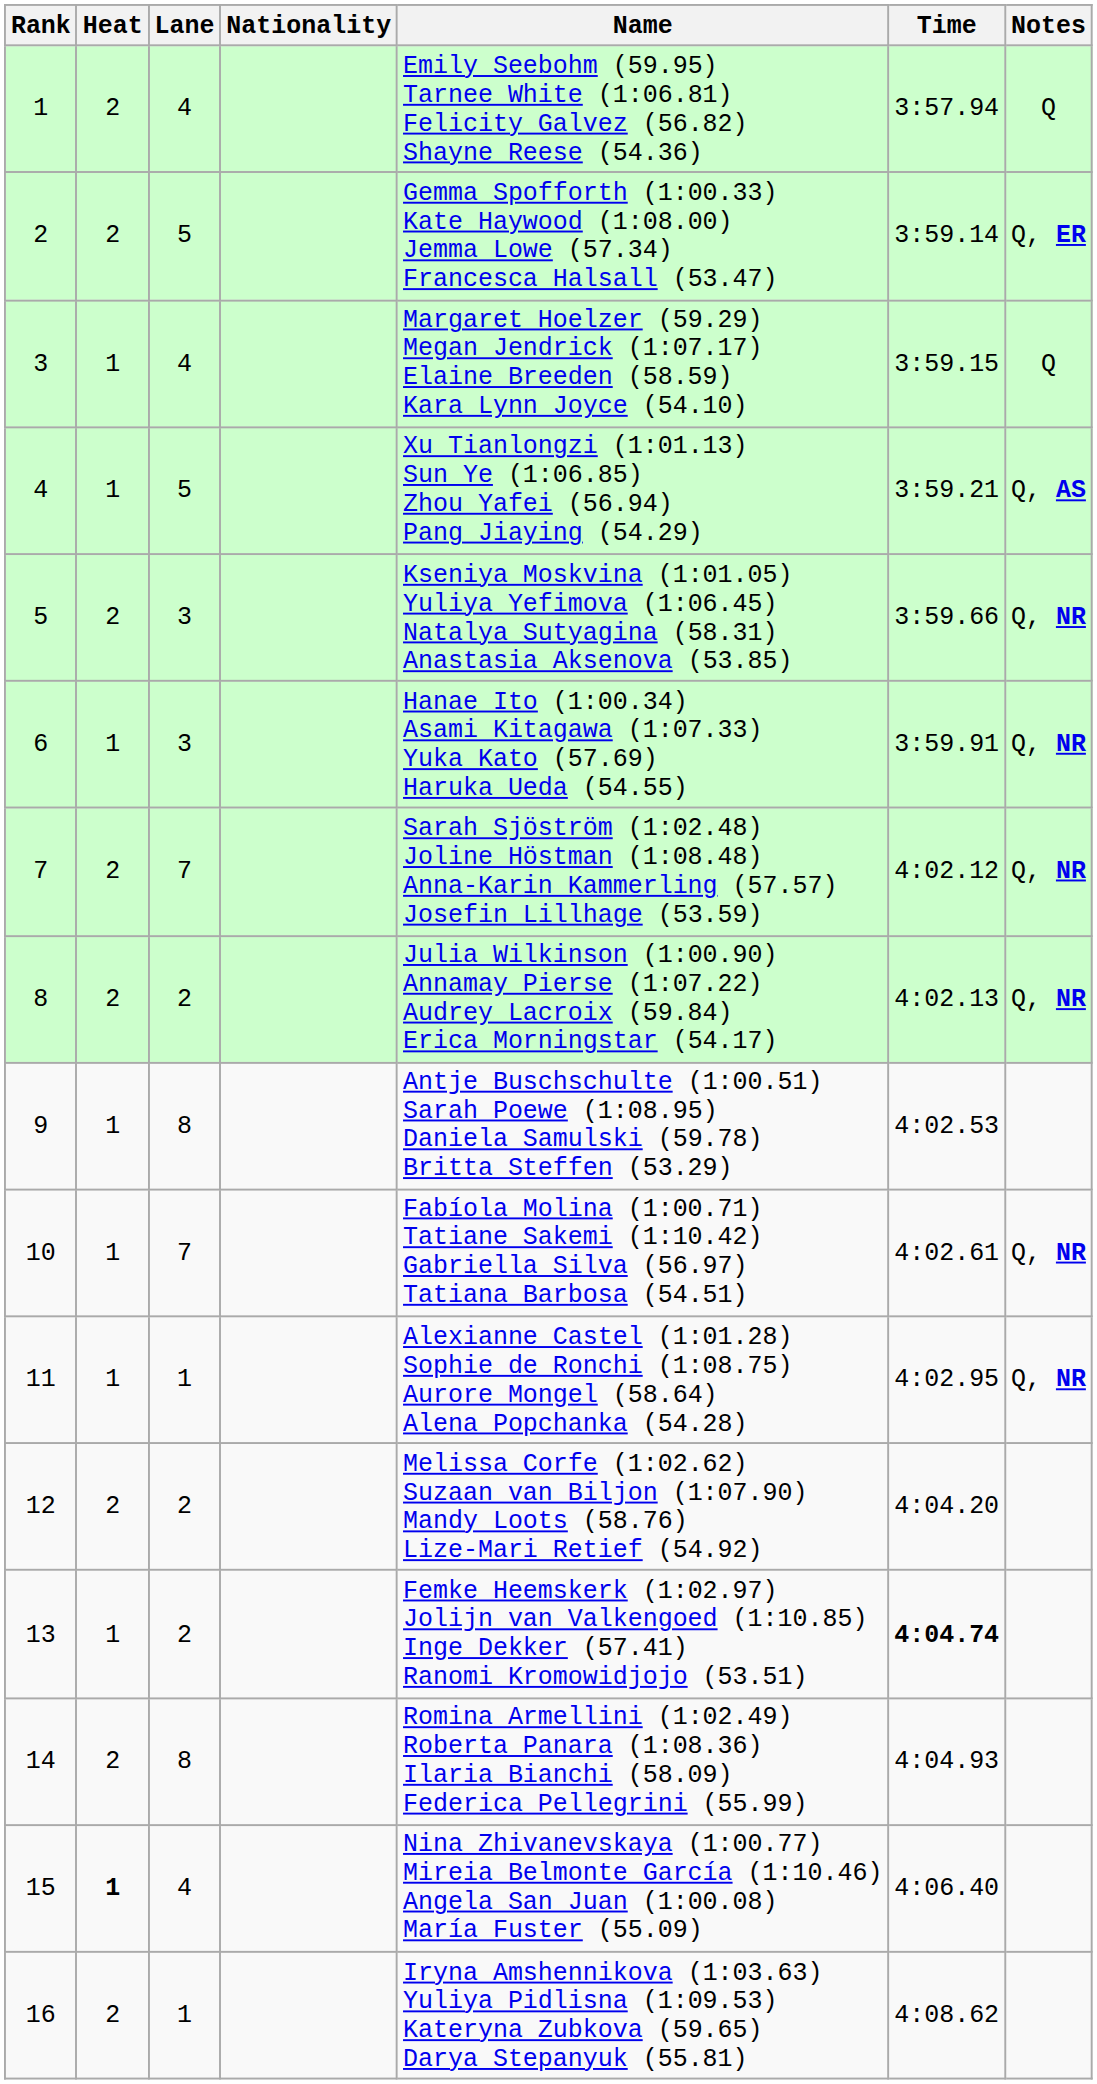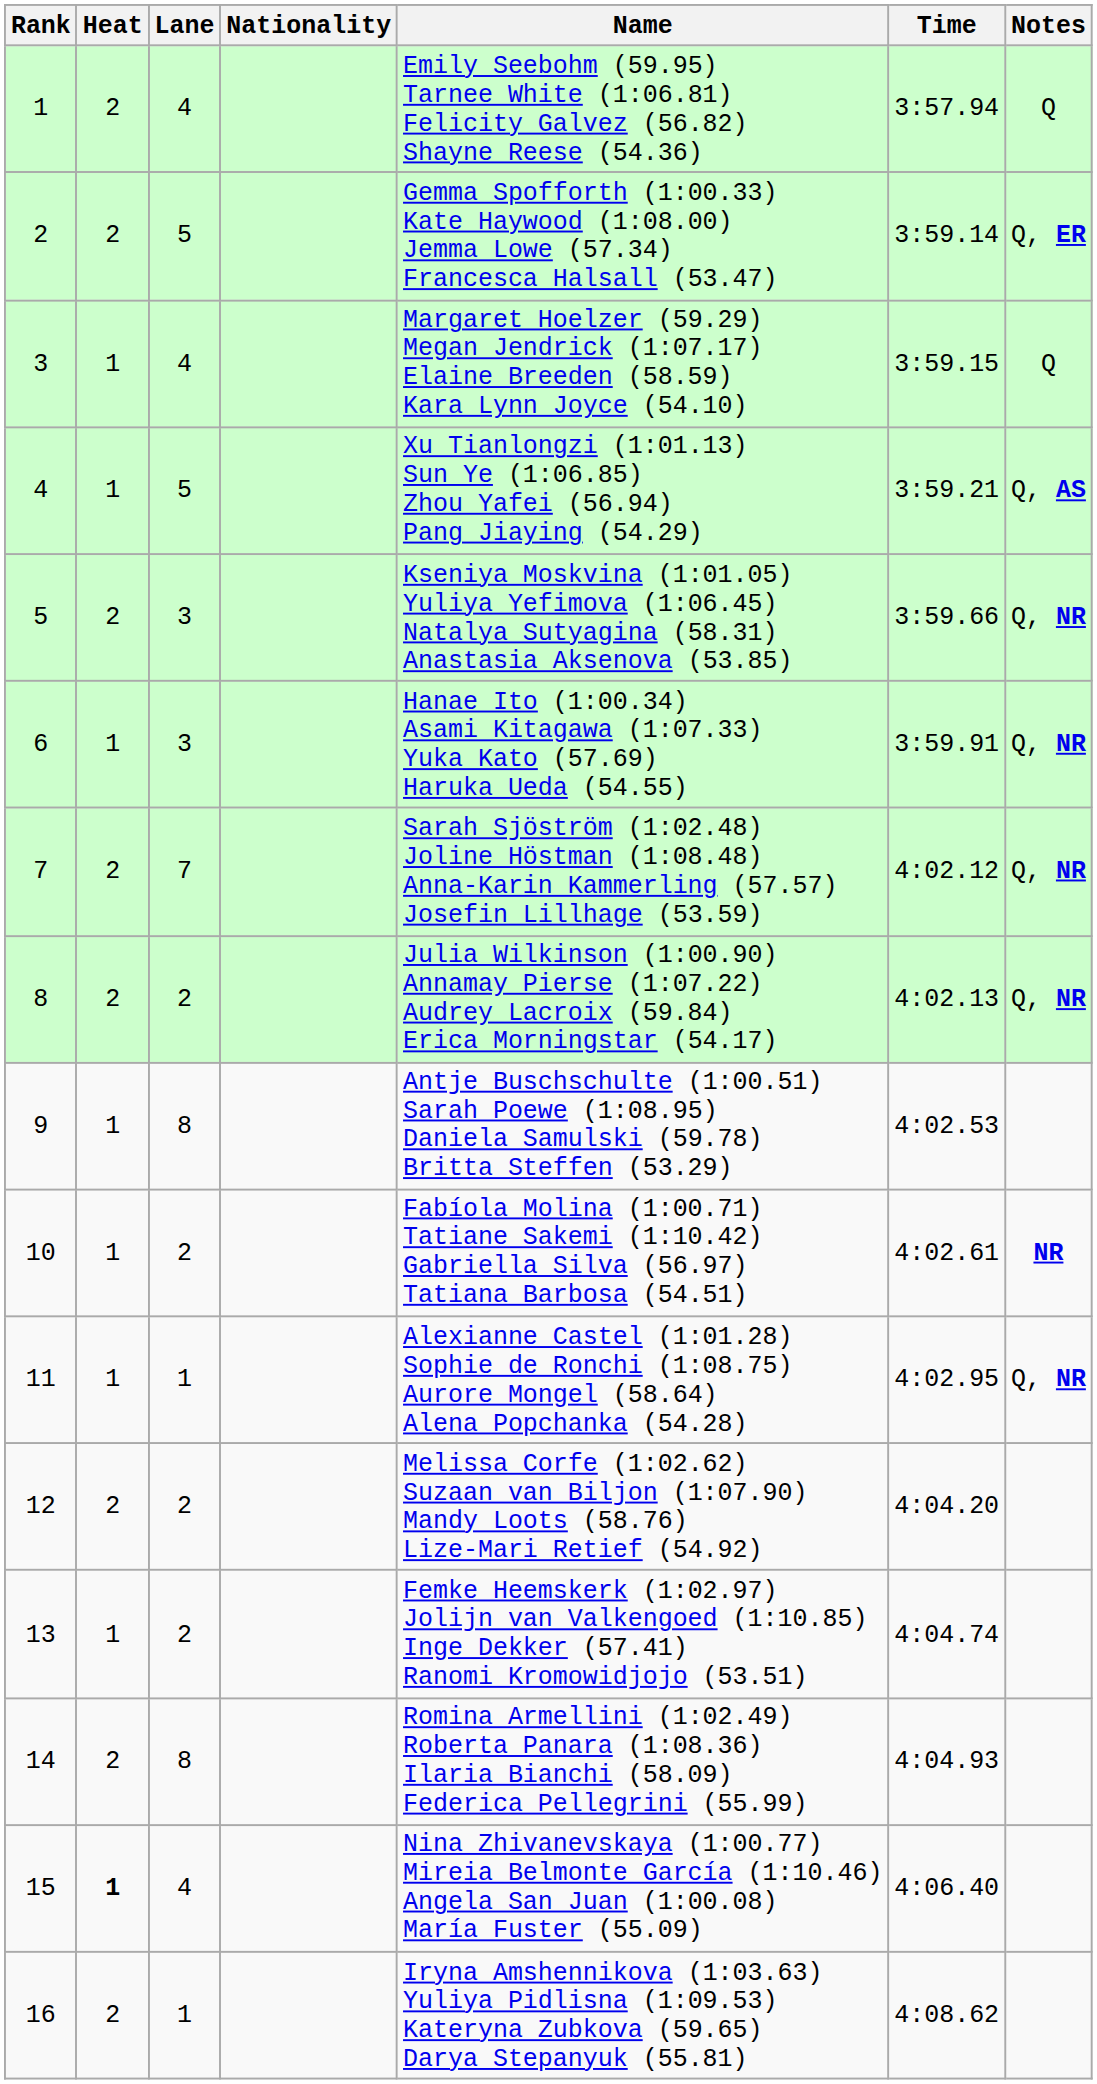10 | Lane: 7 -> 2
10 | Notes: Q, NR -> NR
13 | Time: bold -> normal
